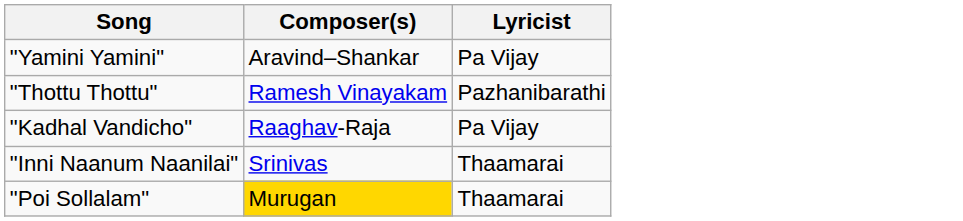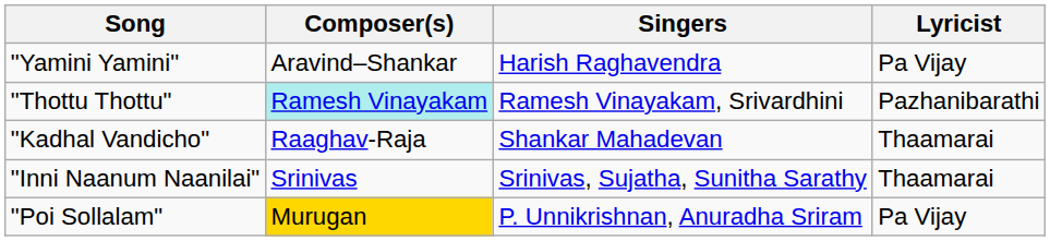+ column: Singers | Harish Raghavendra | Ramesh Vinayakam, Srivardhini | Shankar Mahadevan | Srinivas, Sujatha, Sunitha Sarathy | P. Unnikrishnan, Anuradha Sriram
"Thottu Thottu" | Composer(s): no background -> paleturquoise background
"Kadhal Vandicho" | Lyricist: Pa Vijay -> Thaamarai
"Poi Sollalam" | Lyricist: Thaamarai -> Pa Vijay
